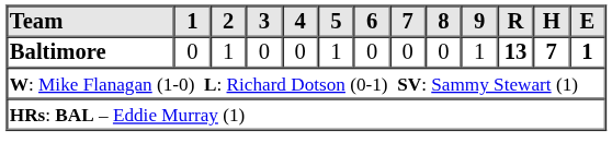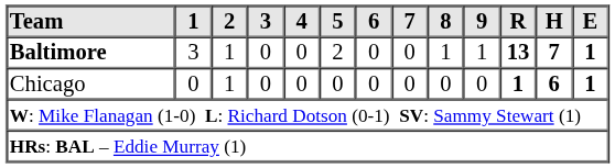Baltimore | 1: 0 -> 3
Baltimore | 5: 1 -> 2
Baltimore | 8: 0 -> 1
+ row: Chicago | 0 | 1 | 0 | 0 | 0 | 0 | 0 | 0 | 0 | 1 | 6 | 1
